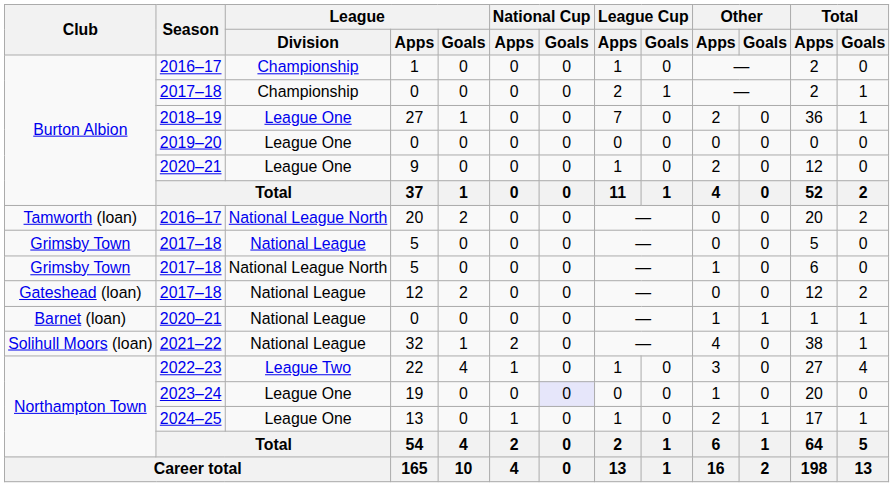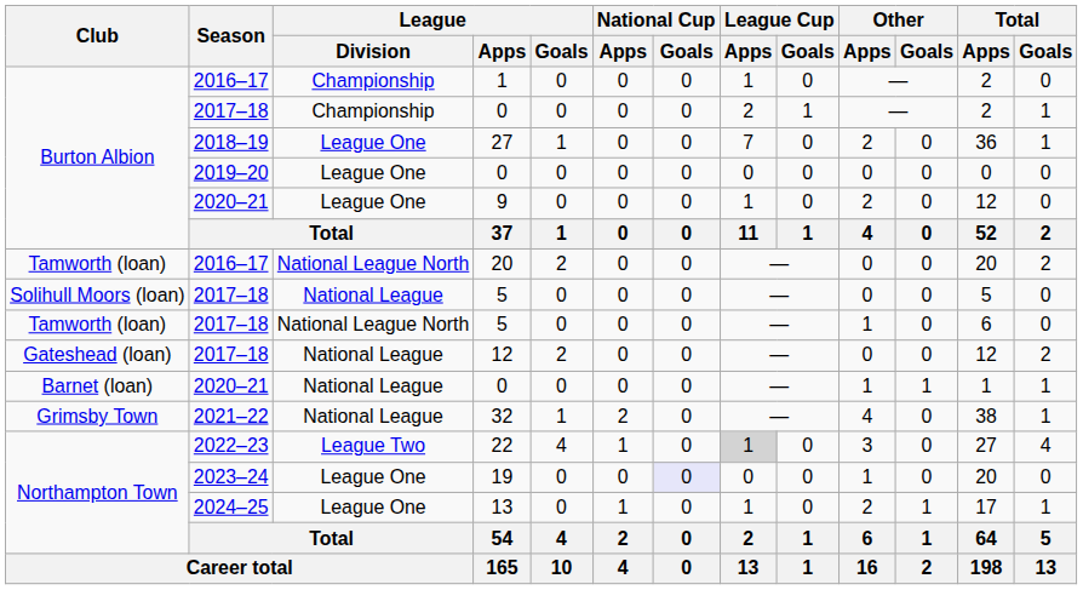National League / 5 | Club: Grimsby Town -> Solihull Moors (loan)
National League North / 5 | Club: Grimsby Town -> Tamworth (loan)
32 | Club: Solihull Moors (loan) -> Grimsby Town
22 | League Cup / Apps: no background -> lightgrey background
